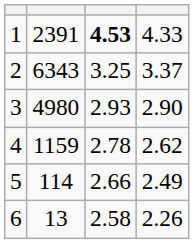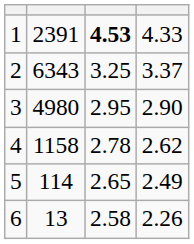3 | column 3: 2.93 -> 2.95
4 | column 2: 1159 -> 1158
5 | column 3: 2.66 -> 2.65
